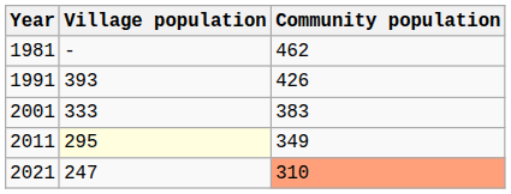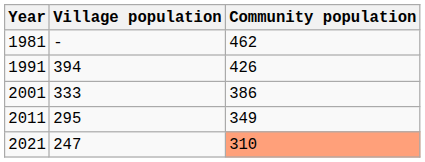1991 | Village population: 393 -> 394
2001 | Community population: 383 -> 386
2011 | Village population: lightyellow background -> no background
